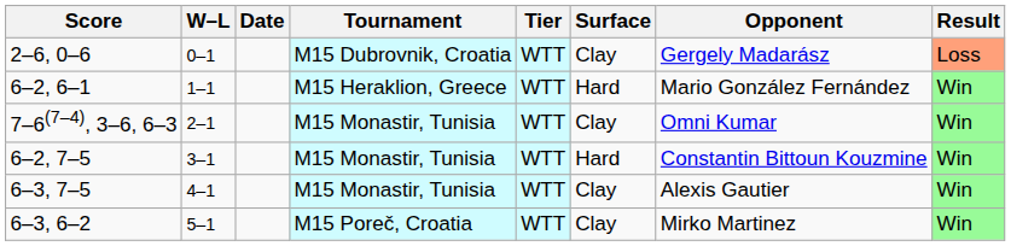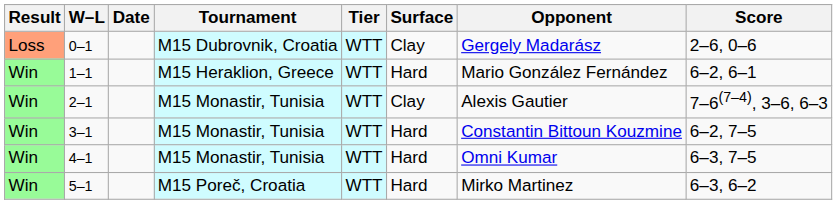columns swapped: Result <-> Score
2–1 | Opponent: Omni Kumar -> Alexis Gautier
4–1 | Surface: Clay -> Hard
4–1 | Opponent: Alexis Gautier -> Omni Kumar
5–1 | Surface: Clay -> Hard
